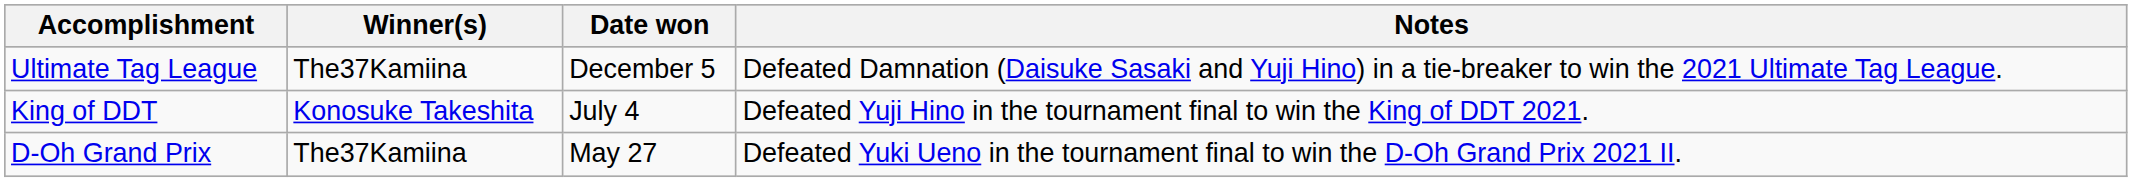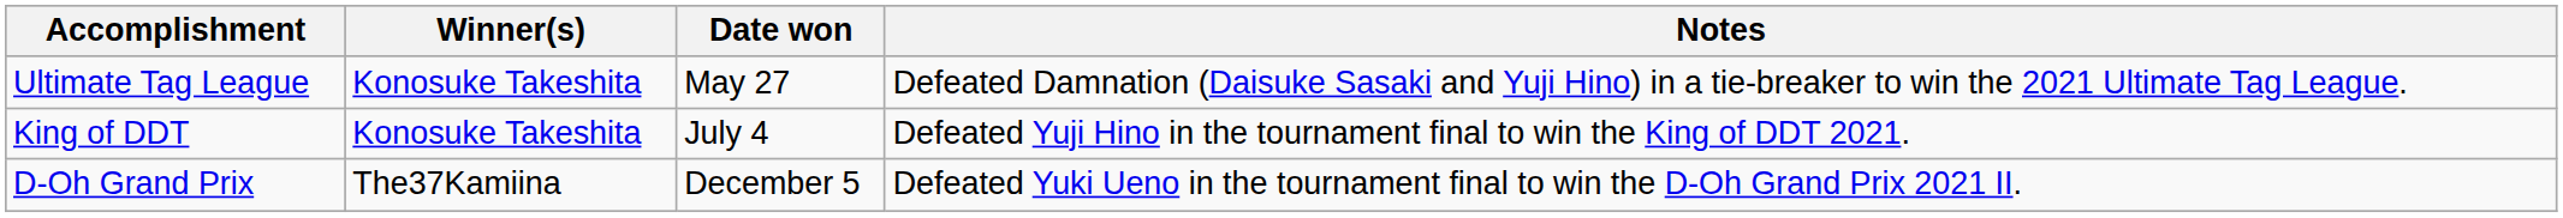Ultimate Tag League | Winner(s): The37Kamiina -> Konosuke Takeshita
Ultimate Tag League | Date won: December 5 -> May 27
D-Oh Grand Prix | Date won: May 27 -> December 5
